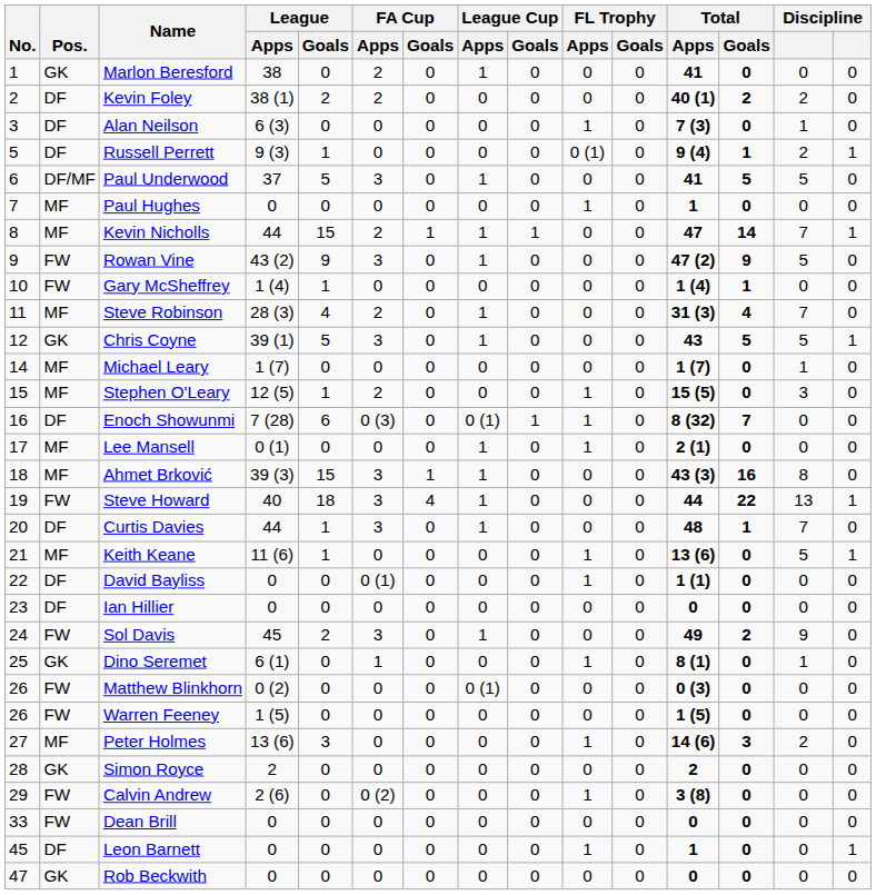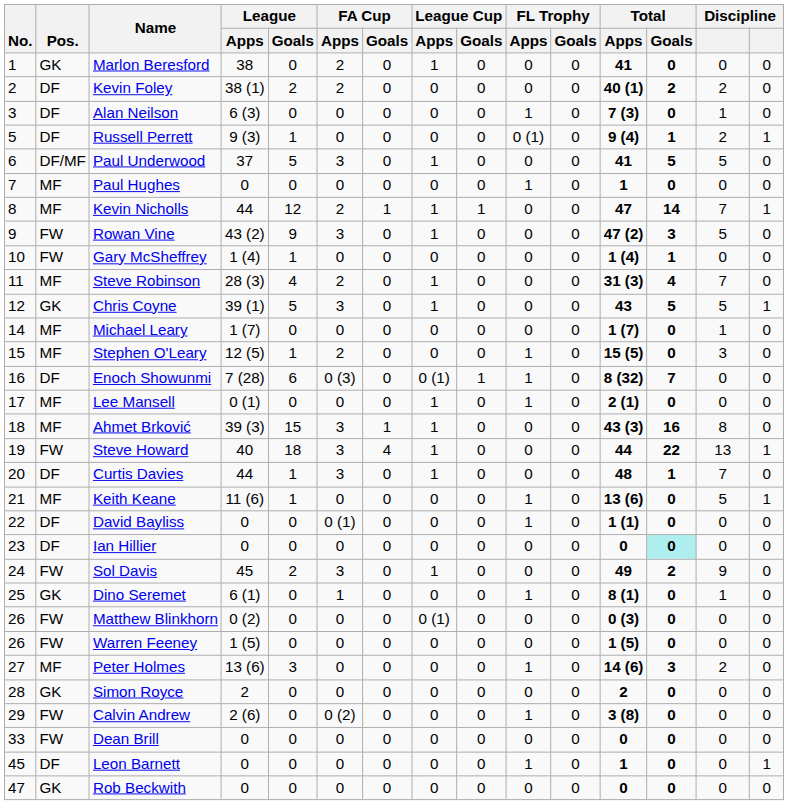Kevin Nicholls | League / Goals: 15 -> 12
Rowan Vine | Total / Goals: 9 -> 3
Ian Hillier | Total / Goals: no background -> paleturquoise background
